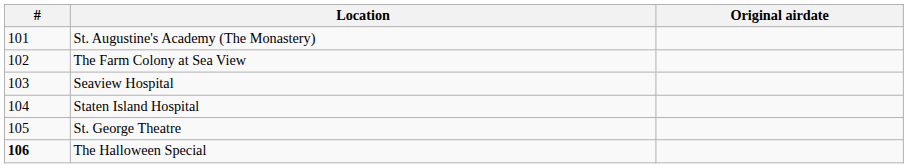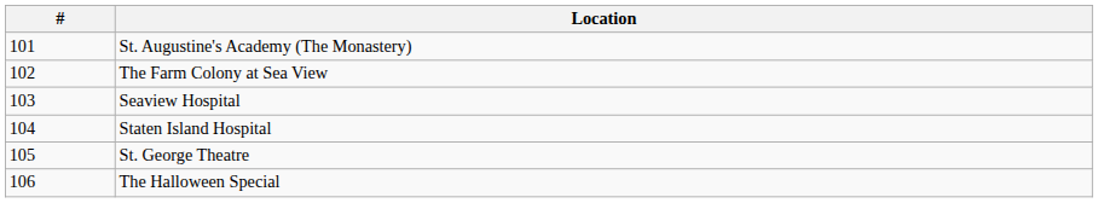- column: Original airdate
The Halloween Special | #: bold -> normal
